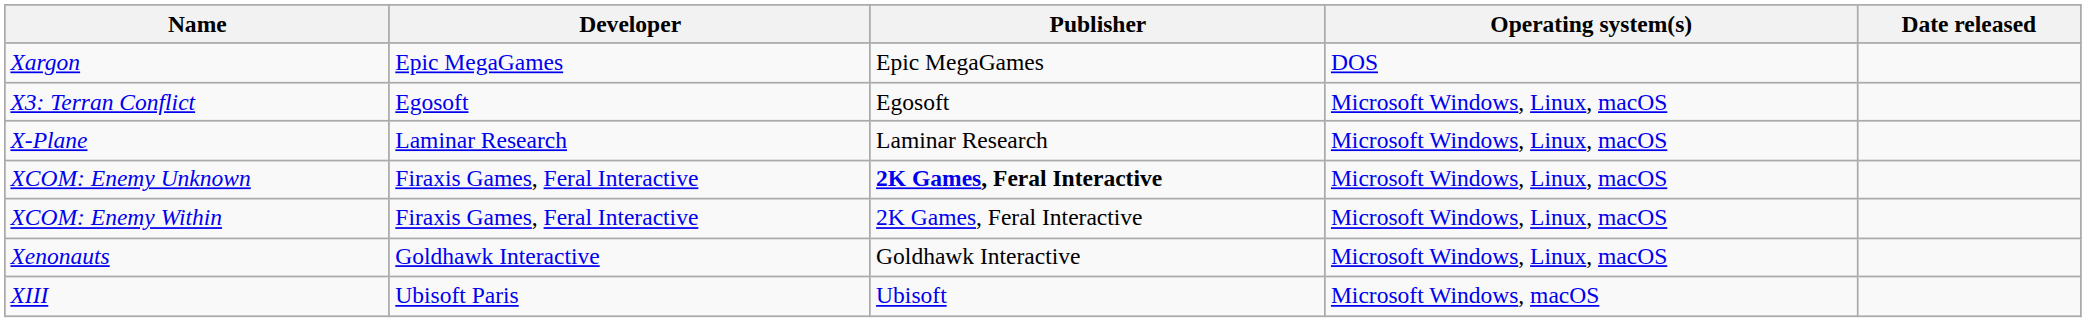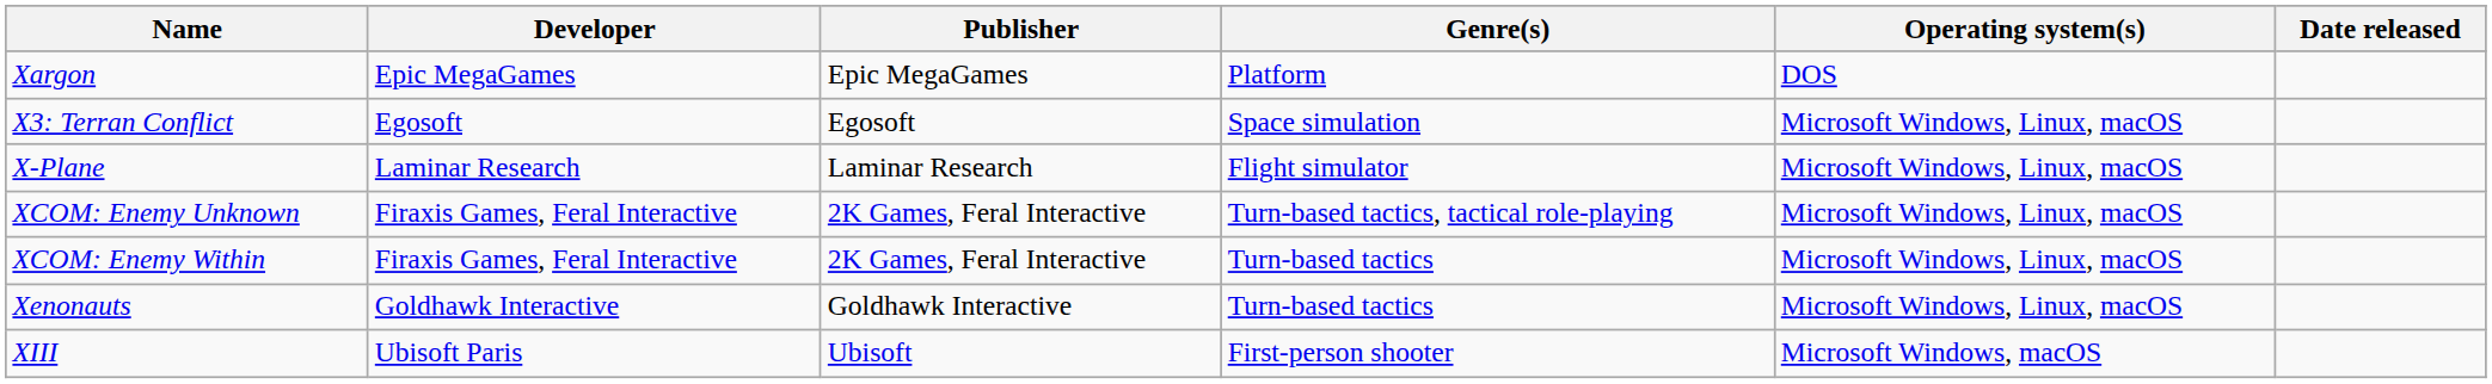+ column: Genre(s) | Platform | Space simulation | Flight simulator | Turn-based tactics, tactical role-playing | Turn-based tactics | Turn-based tactics | First-person shooter
XCOM: Enemy Unknown | Publisher: bold -> normal
